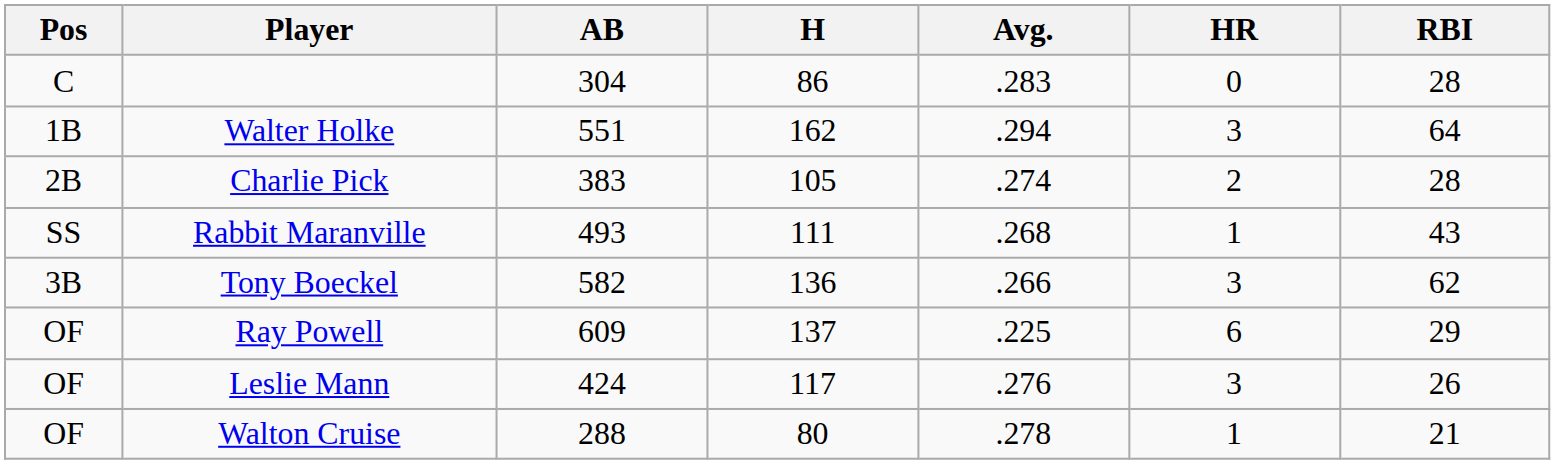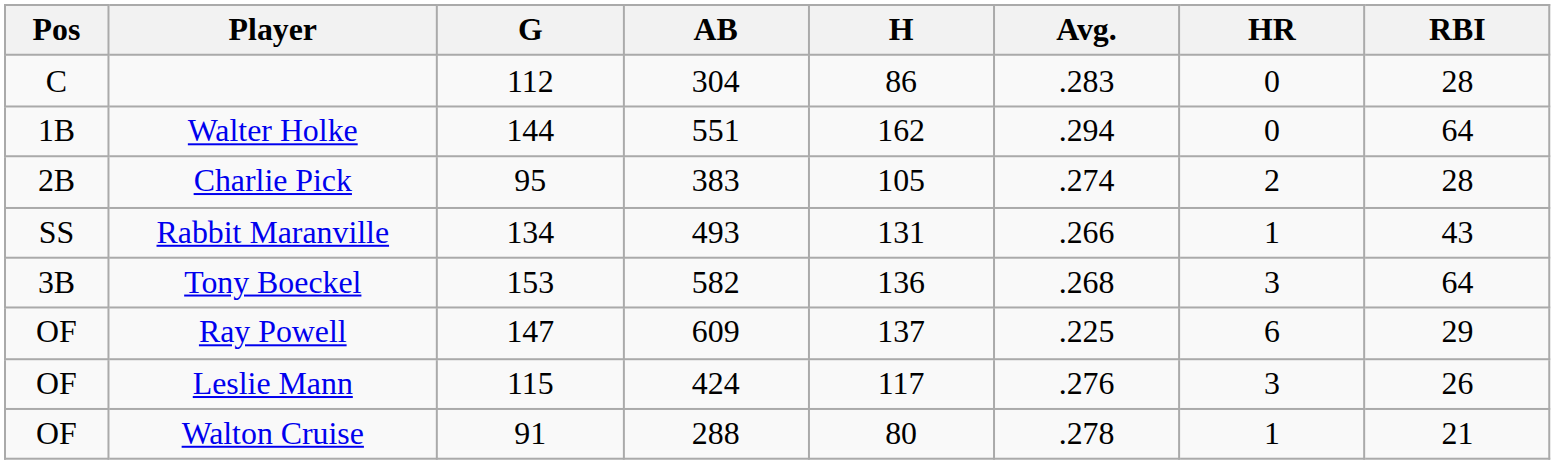+ column: G | 112 | 144 | 95 | 134 | 153 | 147 | 115 | 91
Walter Holke | HR: 3 -> 0
Rabbit Maranville | H: 111 -> 131
Rabbit Maranville | Avg.: .268 -> .266
Tony Boeckel | Avg.: .266 -> .268
Tony Boeckel | RBI: 62 -> 64
